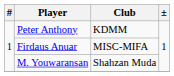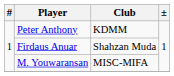Firdaus Anuar | Club: MISC-MIFA -> Shahzan Muda
M. Youwaransan | Club: Shahzan Muda -> MISC-MIFA
